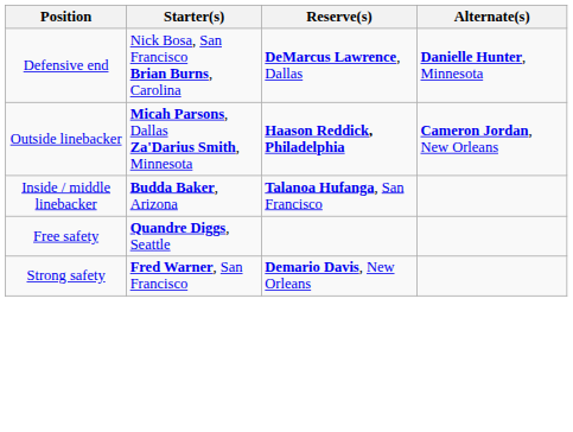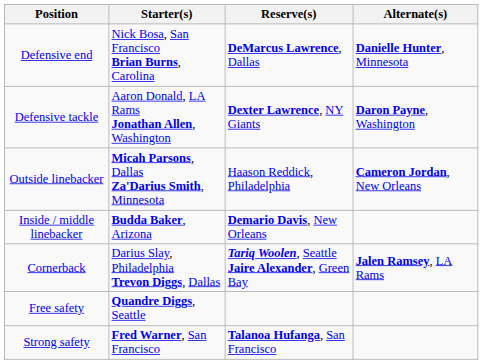+ row: Defensive tackle | Aaron Donald, LA Rams Jonathan Allen, Washington | Dexter Lawrence, NY Giants | Daron Payne, Washington
Outside linebacker | Reserve(s): bold -> normal
Inside / middle linebacker | Reserve(s): Talanoa Hufanga, San Francisco -> Demario Davis, New Orleans
+ row: Cornerback | Darius Slay, Philadelphia Trevon Diggs, Dallas | Tariq Woolen, Seattle Jaire Alexander, Green Bay | Jalen Ramsey, LA Rams
Strong safety | Reserve(s): Demario Davis, New Orleans -> Talanoa Hufanga, San Francisco
